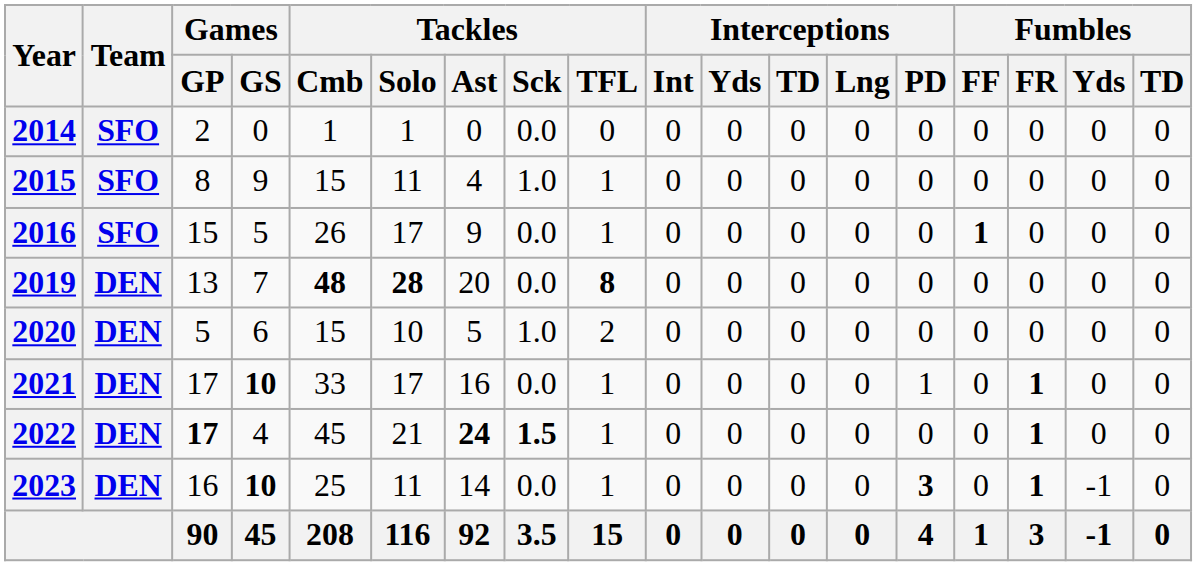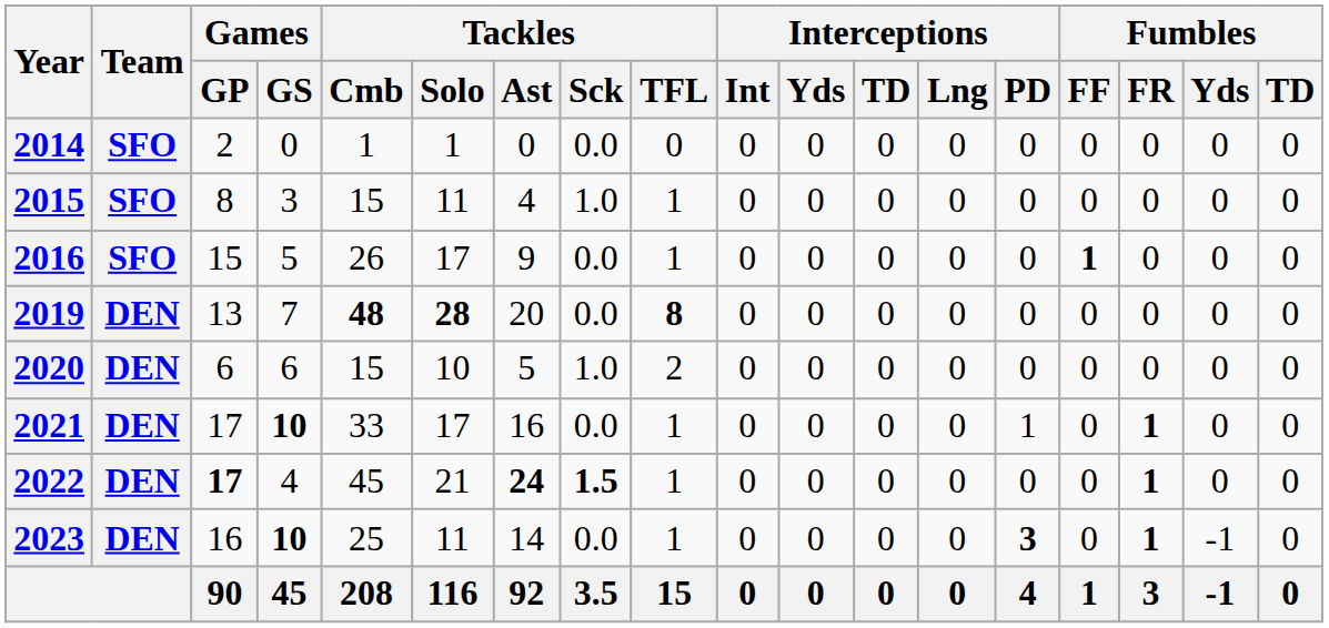2015 | Games / GS: 9 -> 3
2020 | Games / GP: 5 -> 6
